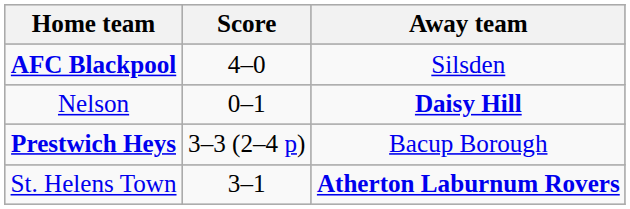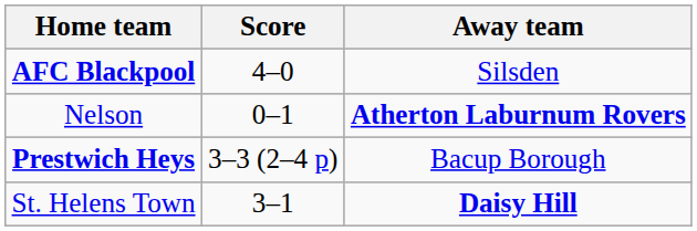Nelson | Away team: Daisy Hill -> Atherton Laburnum Rovers
St. Helens Town | Away team: Atherton Laburnum Rovers -> Daisy Hill
